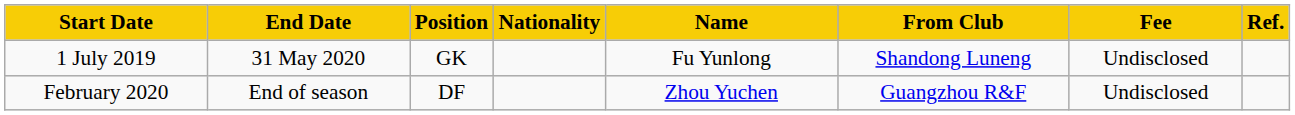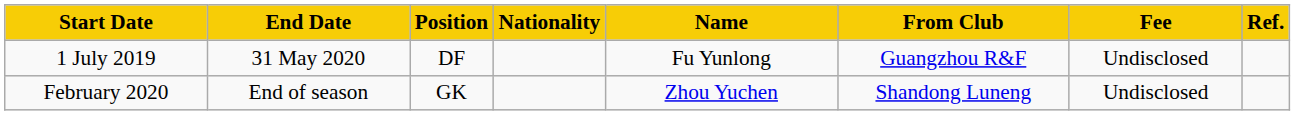1 July 2019 | Position: GK -> DF
1 July 2019 | From Club: Shandong Luneng -> Guangzhou R&F
February 2020 | Position: DF -> GK
February 2020 | From Club: Guangzhou R&F -> Shandong Luneng
